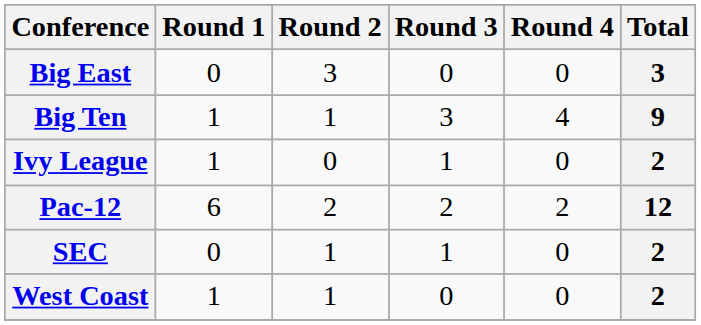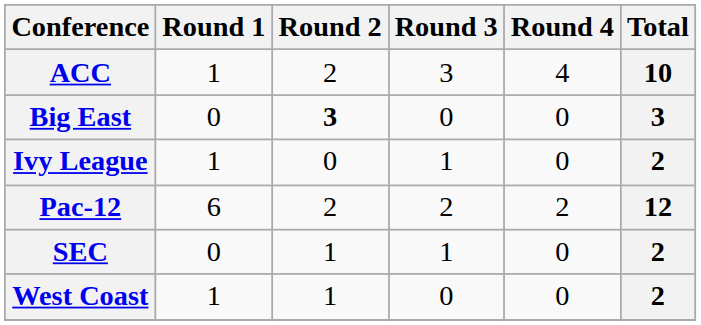+ row: ACC | 1 | 2 | 3 | 4 | 10
Big East | Round 2: normal -> bold
- row: Big Ten | 1 | 1 | 3 | 4 | 9
